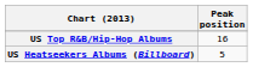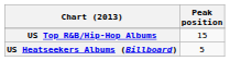US Top R&B/Hip-Hop Albums | Peak position: 16 -> 15
